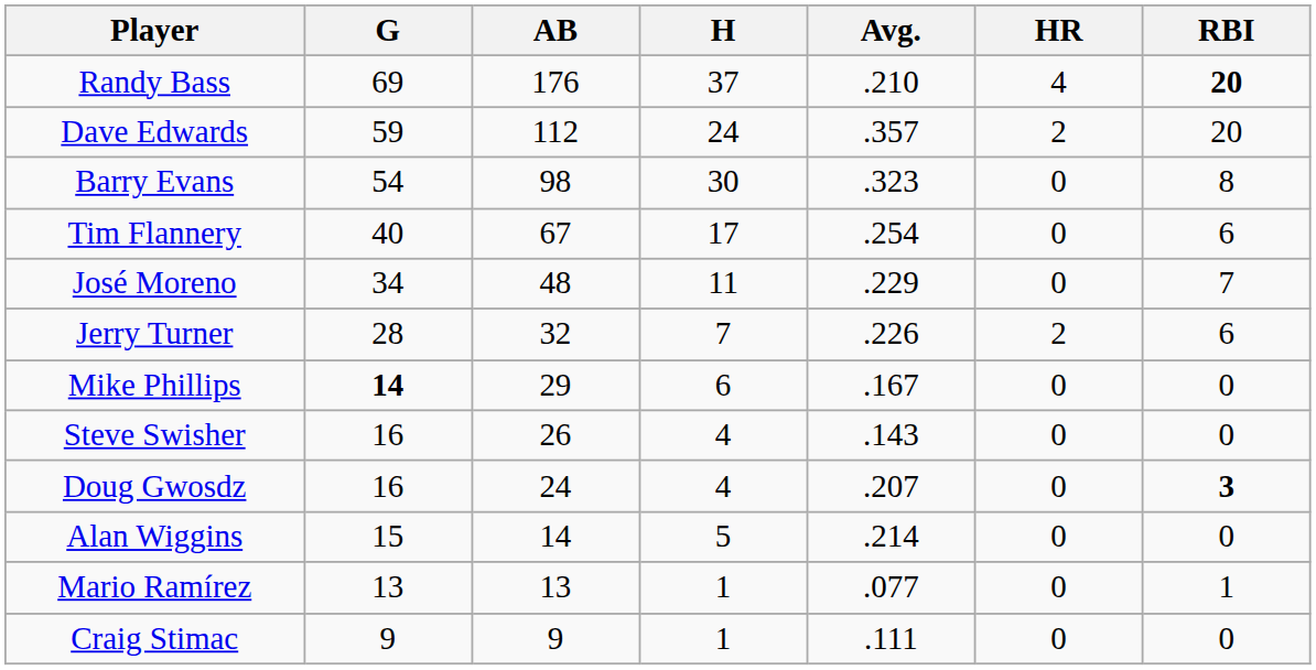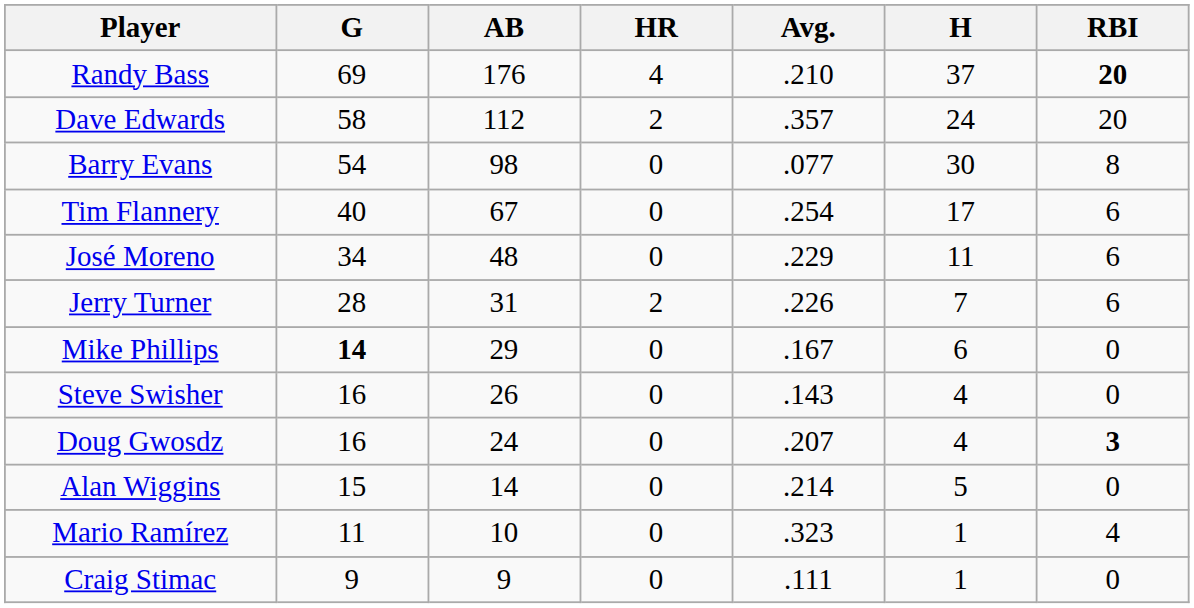columns swapped: H <-> HR
Dave Edwards | G: 59 -> 58
Barry Evans | Avg.: .323 -> .077
José Moreno | RBI: 7 -> 6
Jerry Turner | AB: 32 -> 31
Mario Ramírez | G: 13 -> 11
Mario Ramírez | AB: 13 -> 10
Mario Ramírez | Avg.: .077 -> .323
Mario Ramírez | RBI: 1 -> 4
